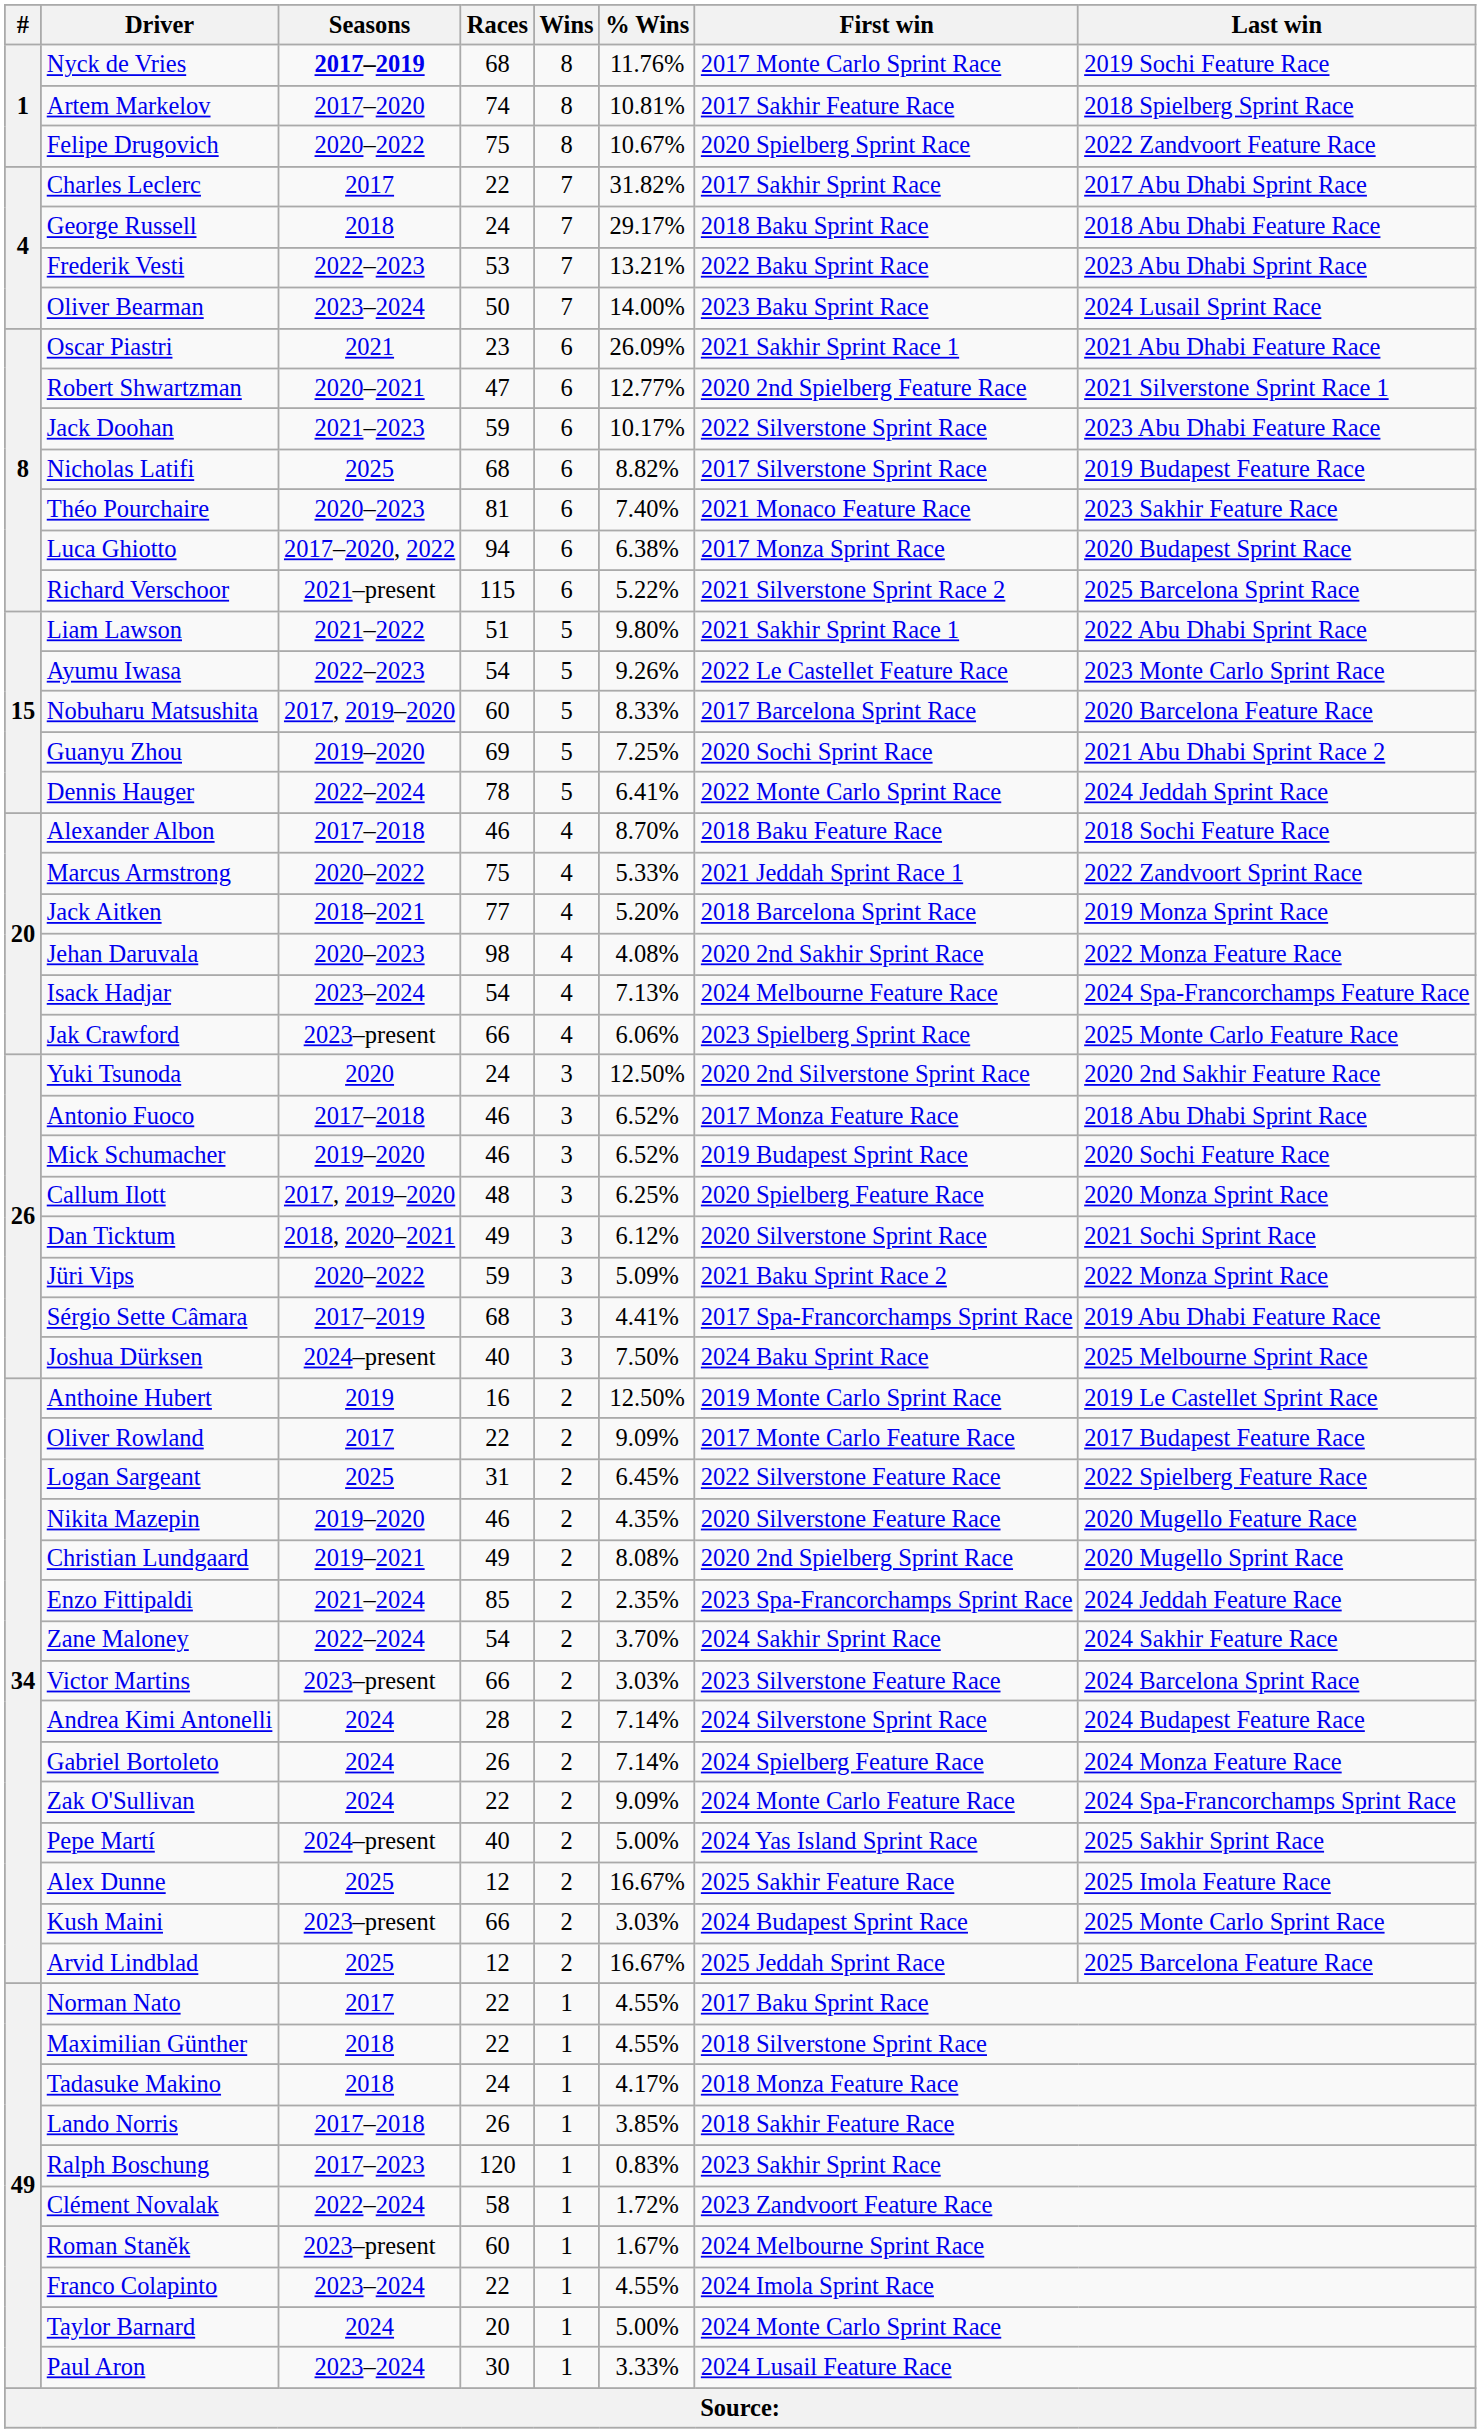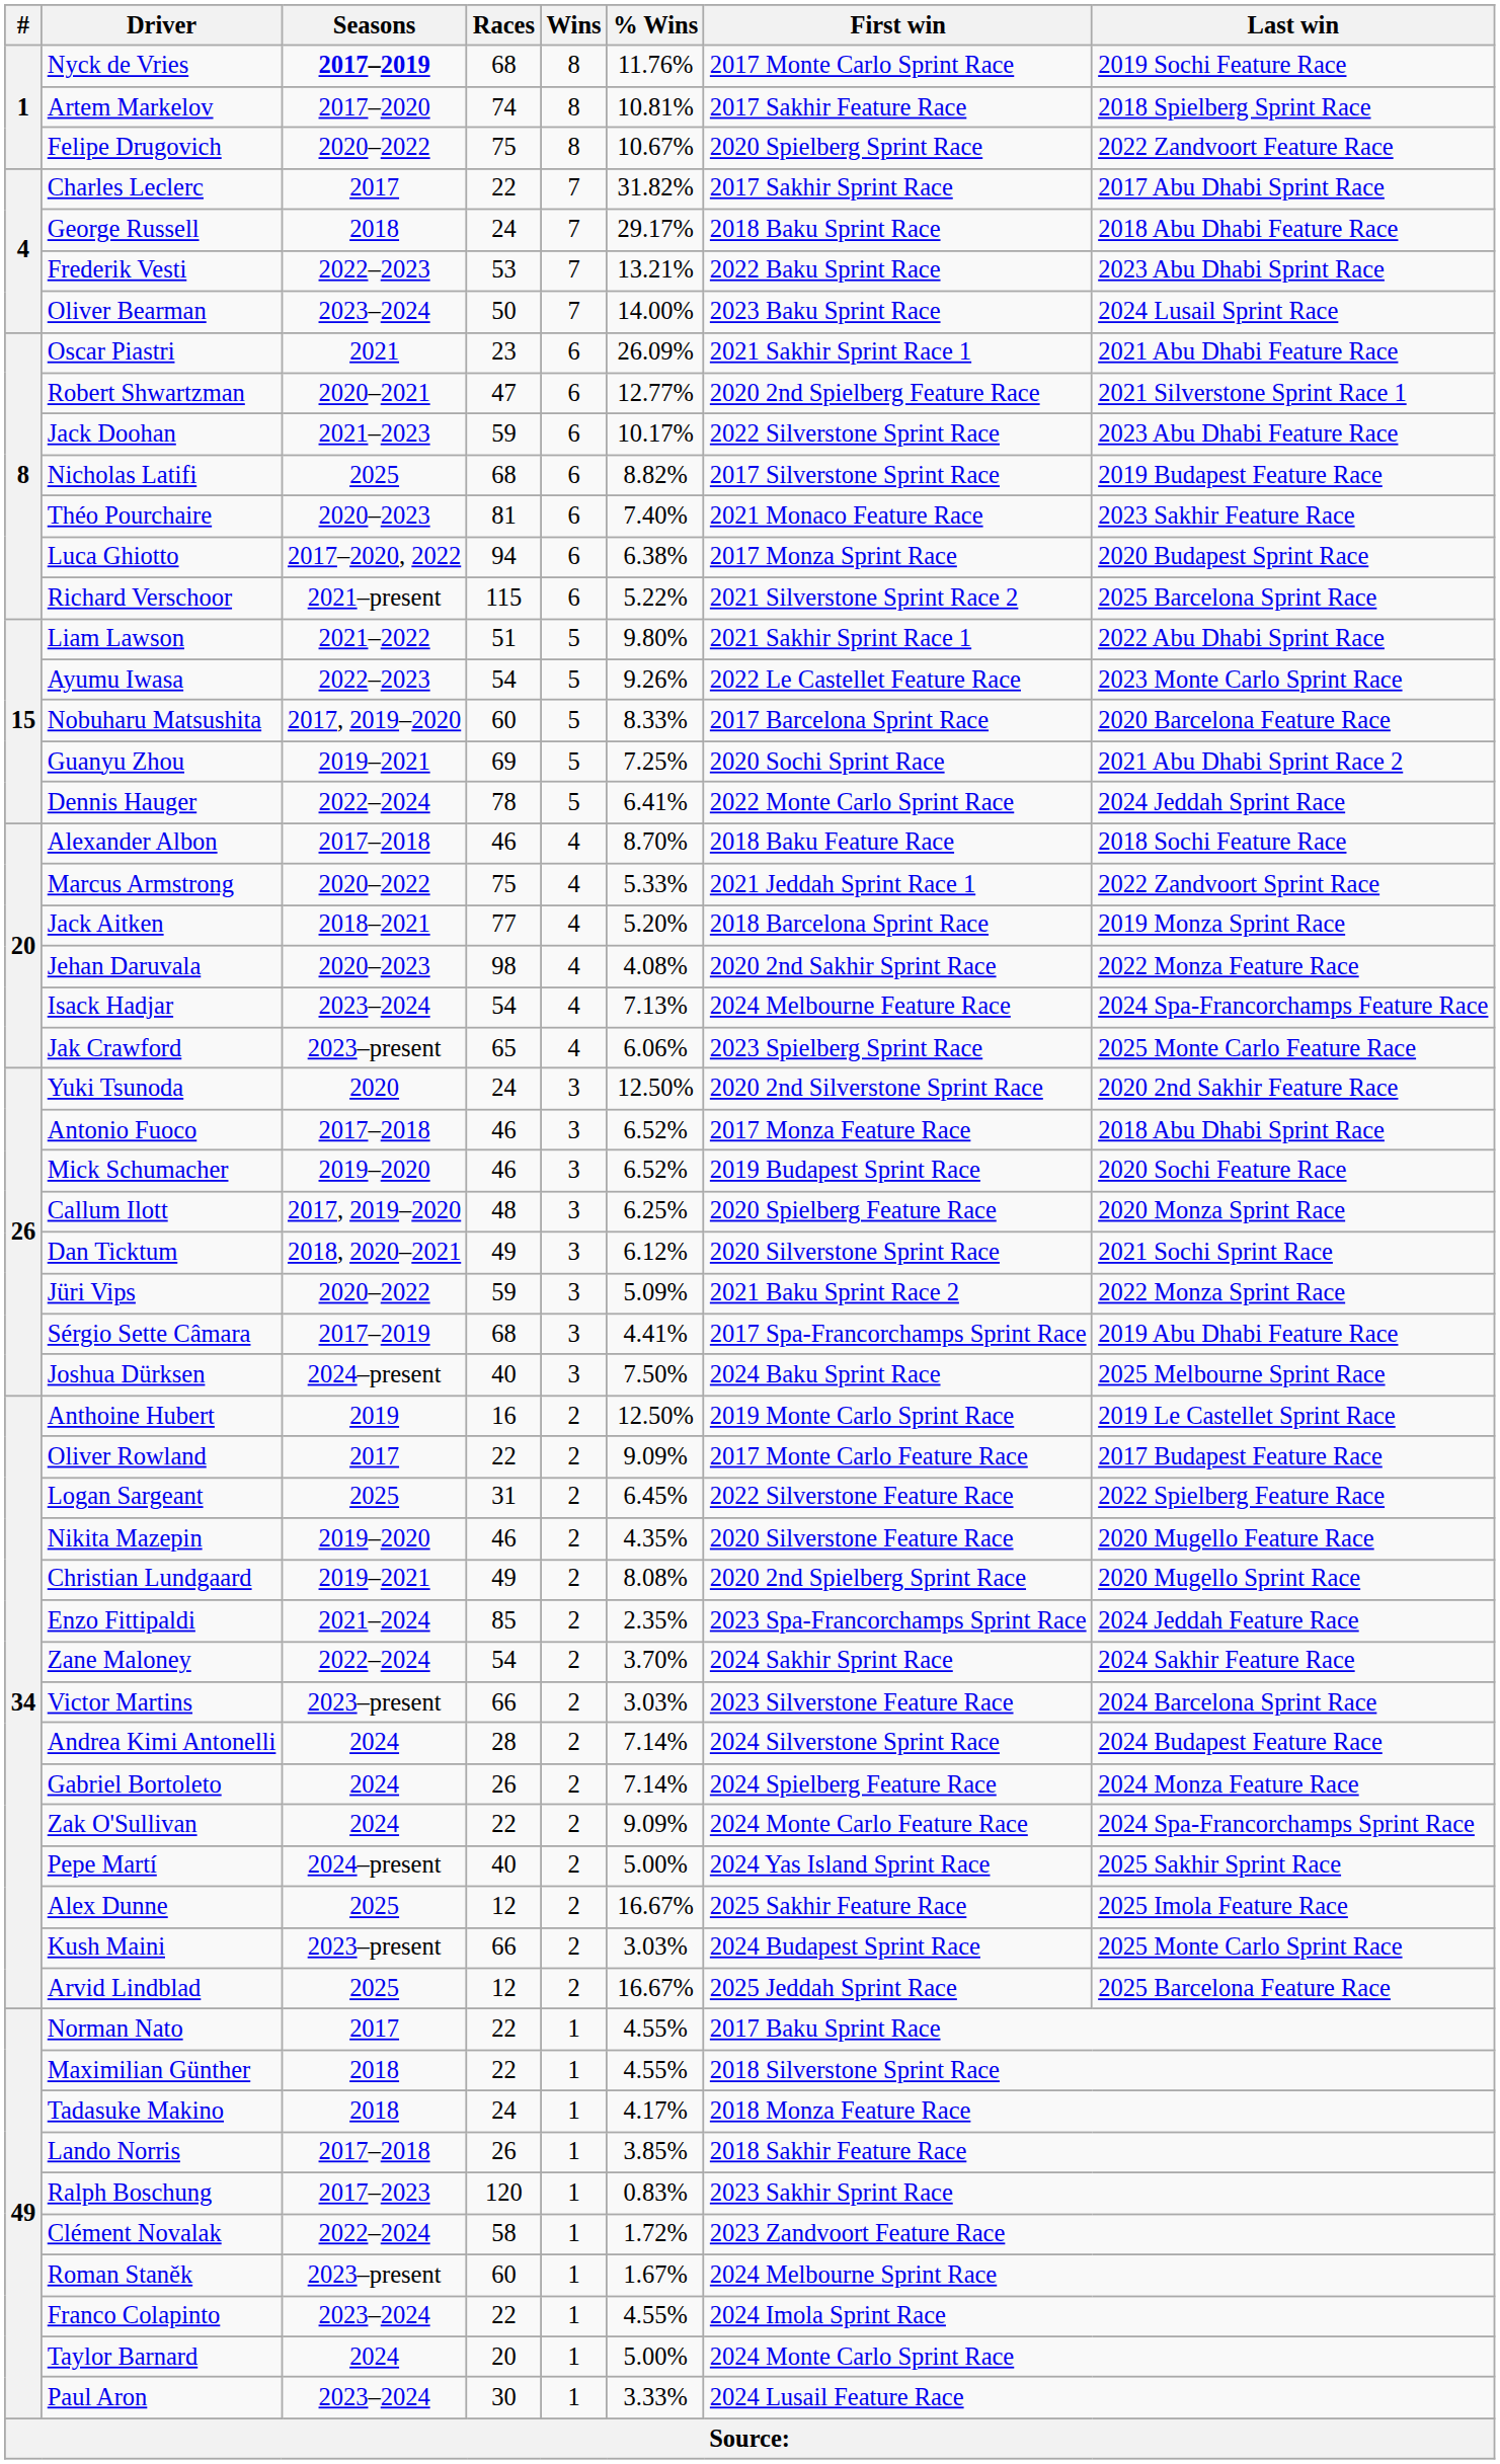Guanyu Zhou | Seasons: 2019–2020 -> 2019–2021
Jak Crawford | Races: 66 -> 65
